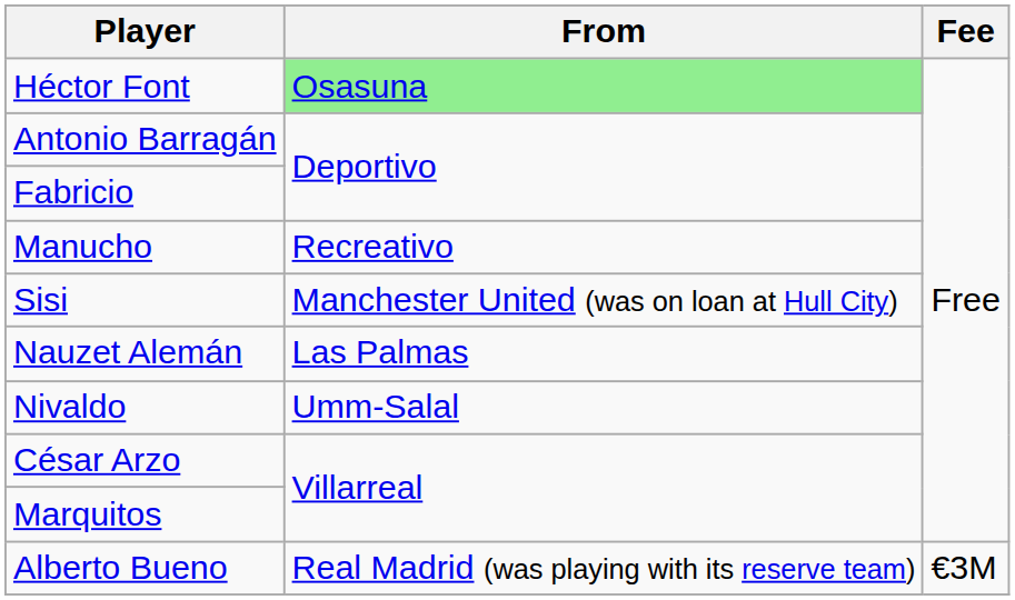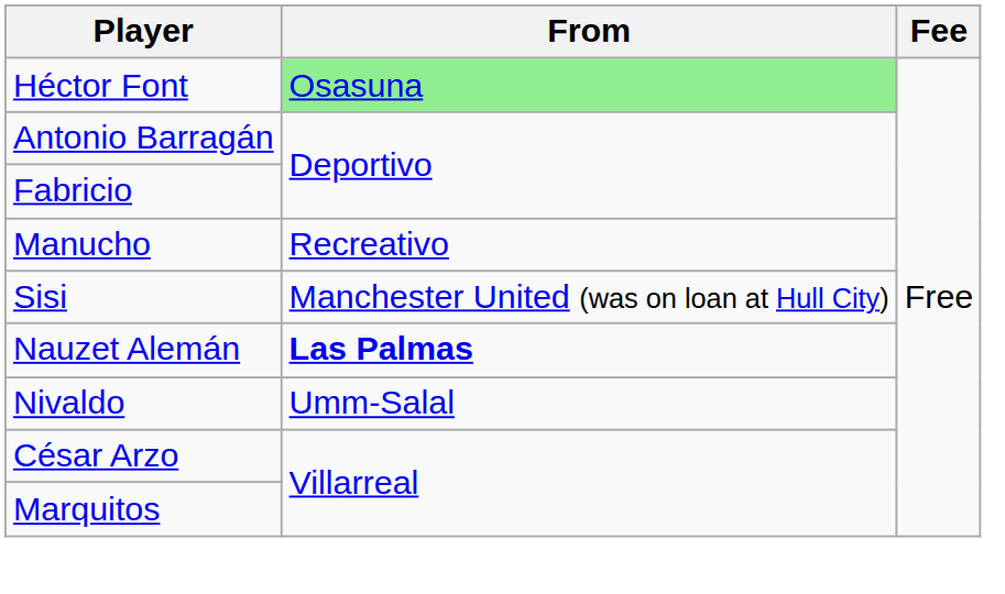Nauzet Alemán | From: normal -> bold
- row: Alberto Bueno | Real Madrid (was playing with its reserve team) | €3M
